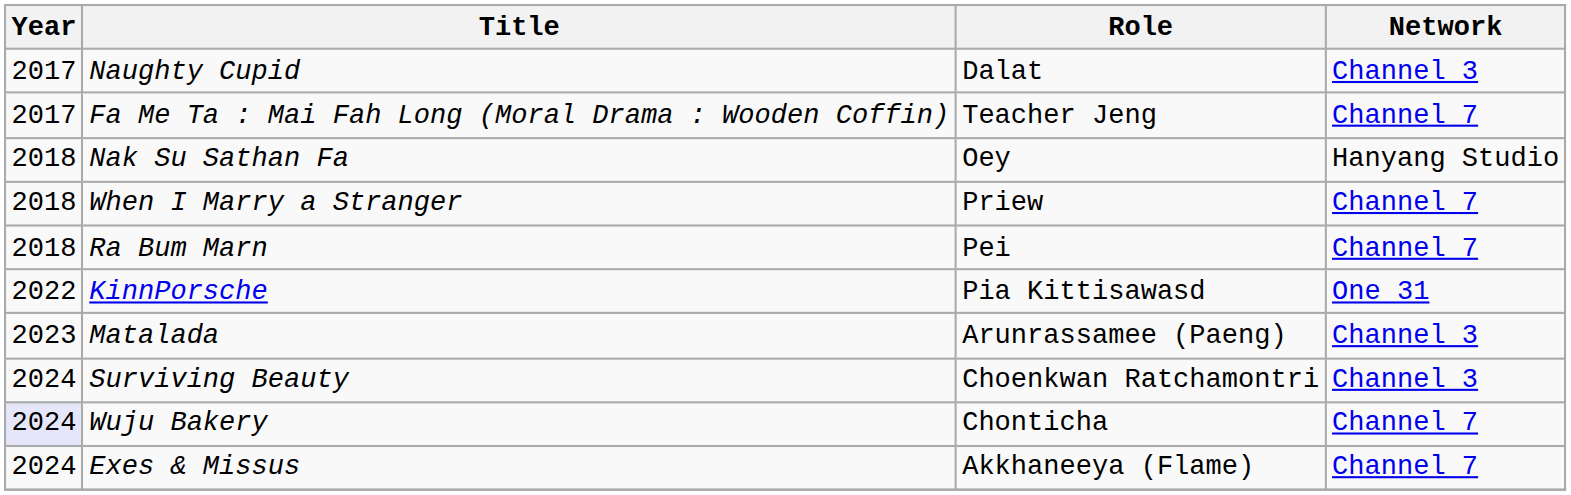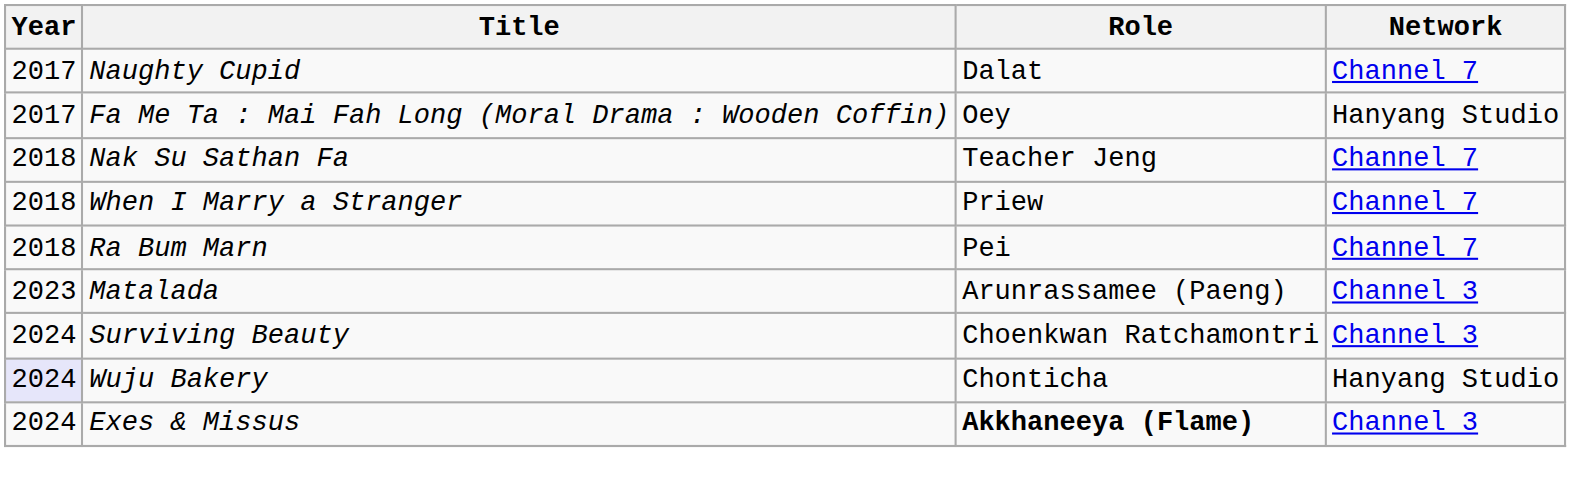Naughty Cupid | Network: Channel 3 -> Channel 7
Fa Me Ta : Mai Fah Long (Moral Drama : Wooden Coffin) | Role: Teacher Jeng -> Oey
Fa Me Ta : Mai Fah Long (Moral Drama : Wooden Coffin) | Network: Channel 7 -> Hanyang Studio
Nak Su Sathan Fa | Role: Oey -> Teacher Jeng
Nak Su Sathan Fa | Network: Hanyang Studio -> Channel 7
- row: 2022 | KinnPorsche | Pia Kittisawasd | One 31
Wuju Bakery | Network: Channel 7 -> Hanyang Studio
Exes & Missus | Role: normal -> bold
Exes & Missus | Network: Channel 7 -> Channel 3
